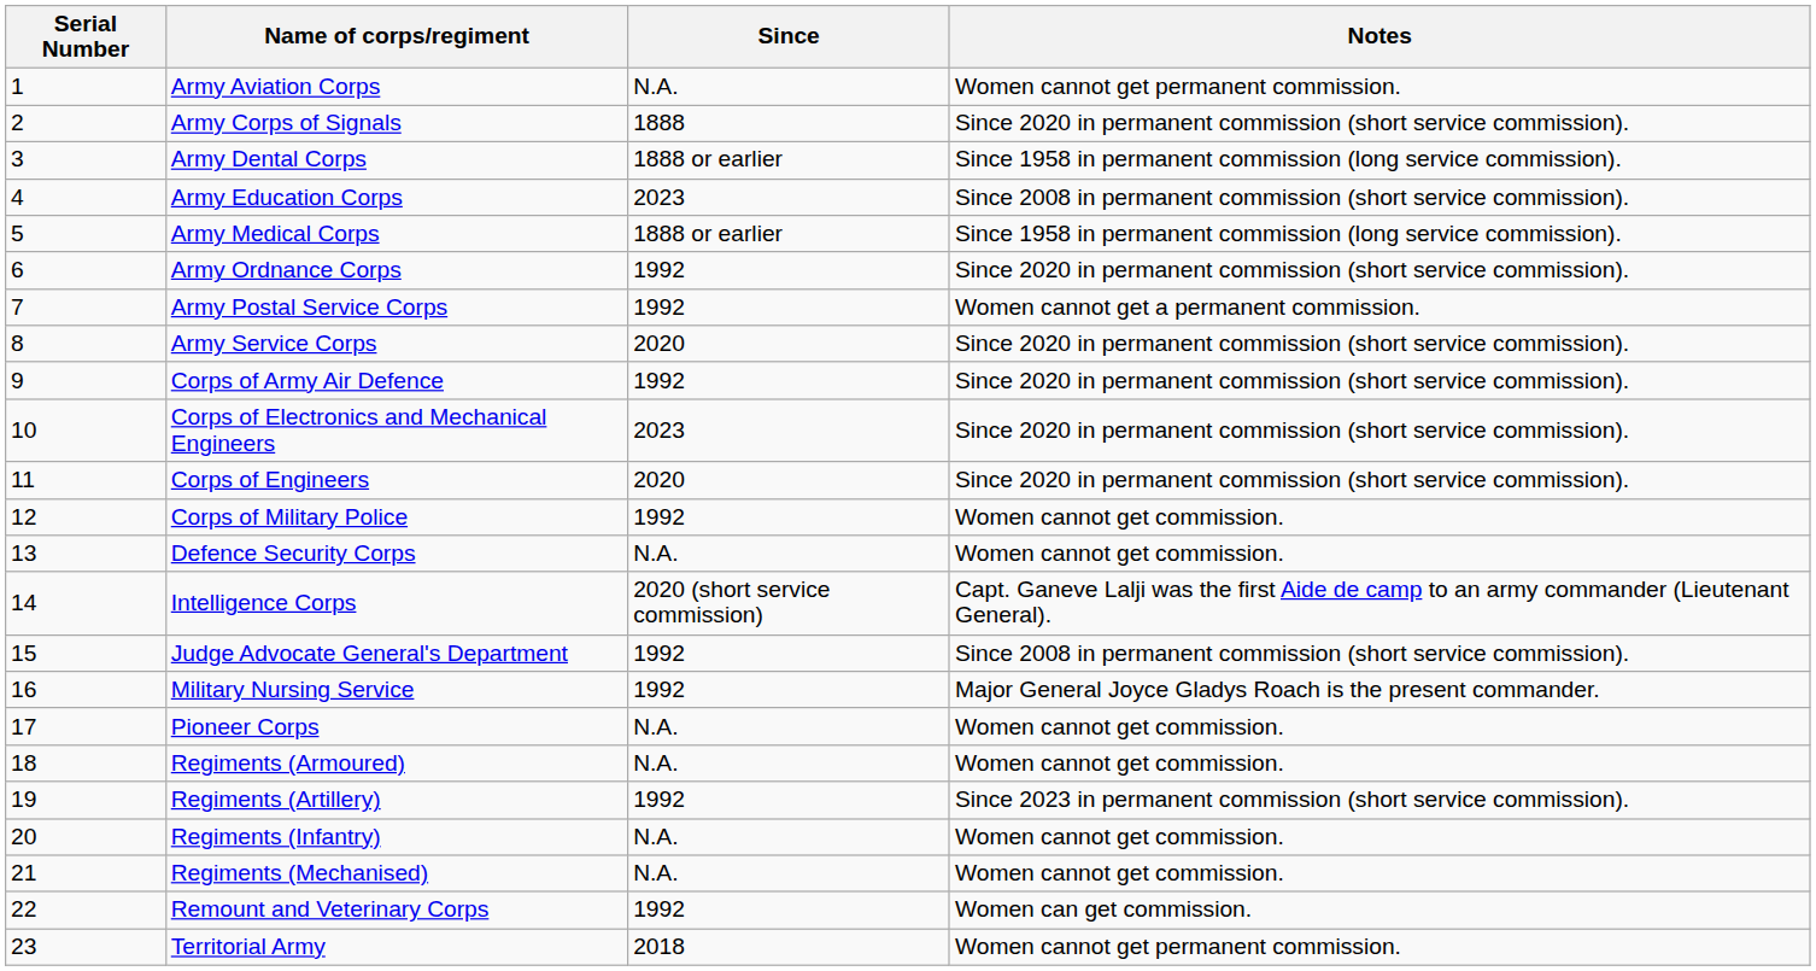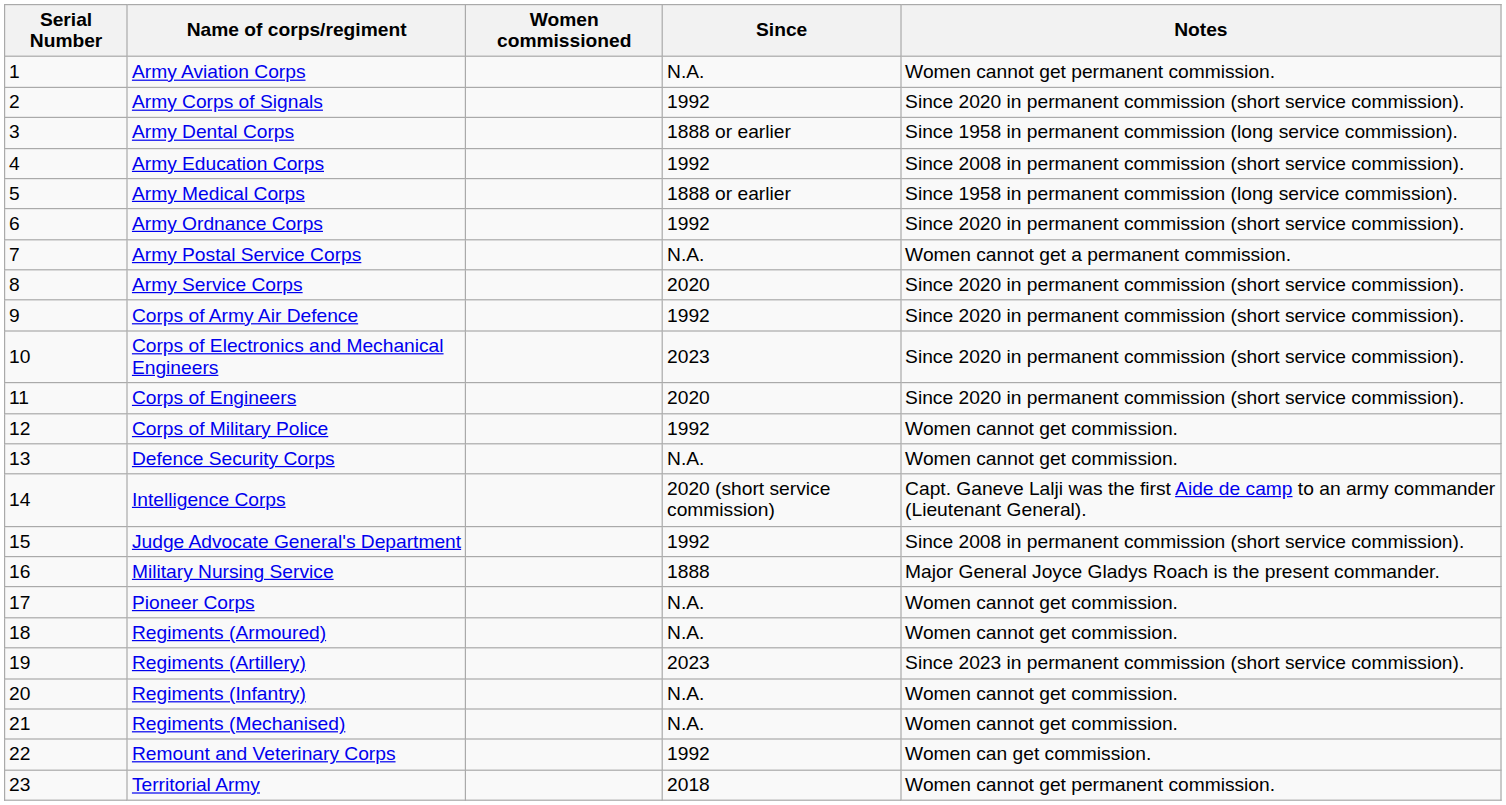+ column: Women commissioned
Army Corps of Signals | Since: 1888 -> 1992
Army Education Corps | Since: 2023 -> 1992
Army Postal Service Corps | Since: 1992 -> N.A.
Military Nursing Service | Since: 1992 -> 1888
Regiments (Artillery) | Since: 1992 -> 2023
